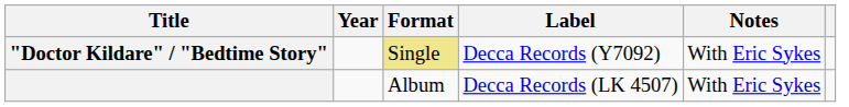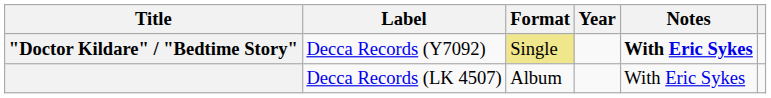columns swapped: Year <-> Label
"Doctor Kildare" / "Bedtime Story" | Notes: normal -> bold
